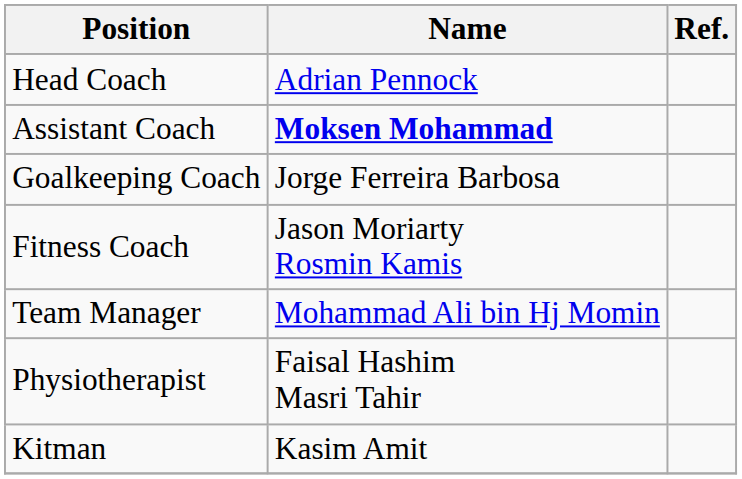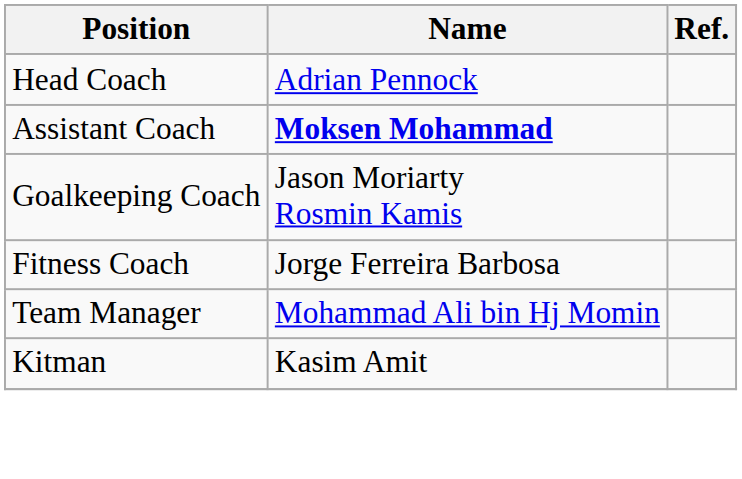Goalkeeping Coach | Name: Jorge Ferreira Barbosa -> Jason Moriarty Rosmin Kamis
Fitness Coach | Name: Jason Moriarty Rosmin Kamis -> Jorge Ferreira Barbosa
- row: Physiotherapist | Faisal Hashim Masri Tahir
